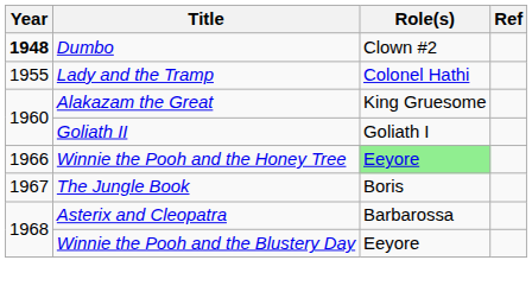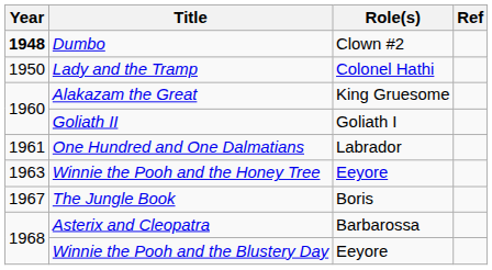Lady and the Tramp | Year: 1955 -> 1950
+ row: 1961 | One Hundred and One Dalmatians | Labrador
Winnie the Pooh and the Honey Tree | Year: 1966 -> 1963
Winnie the Pooh and the Honey Tree | Role(s): lightgreen background -> no background
